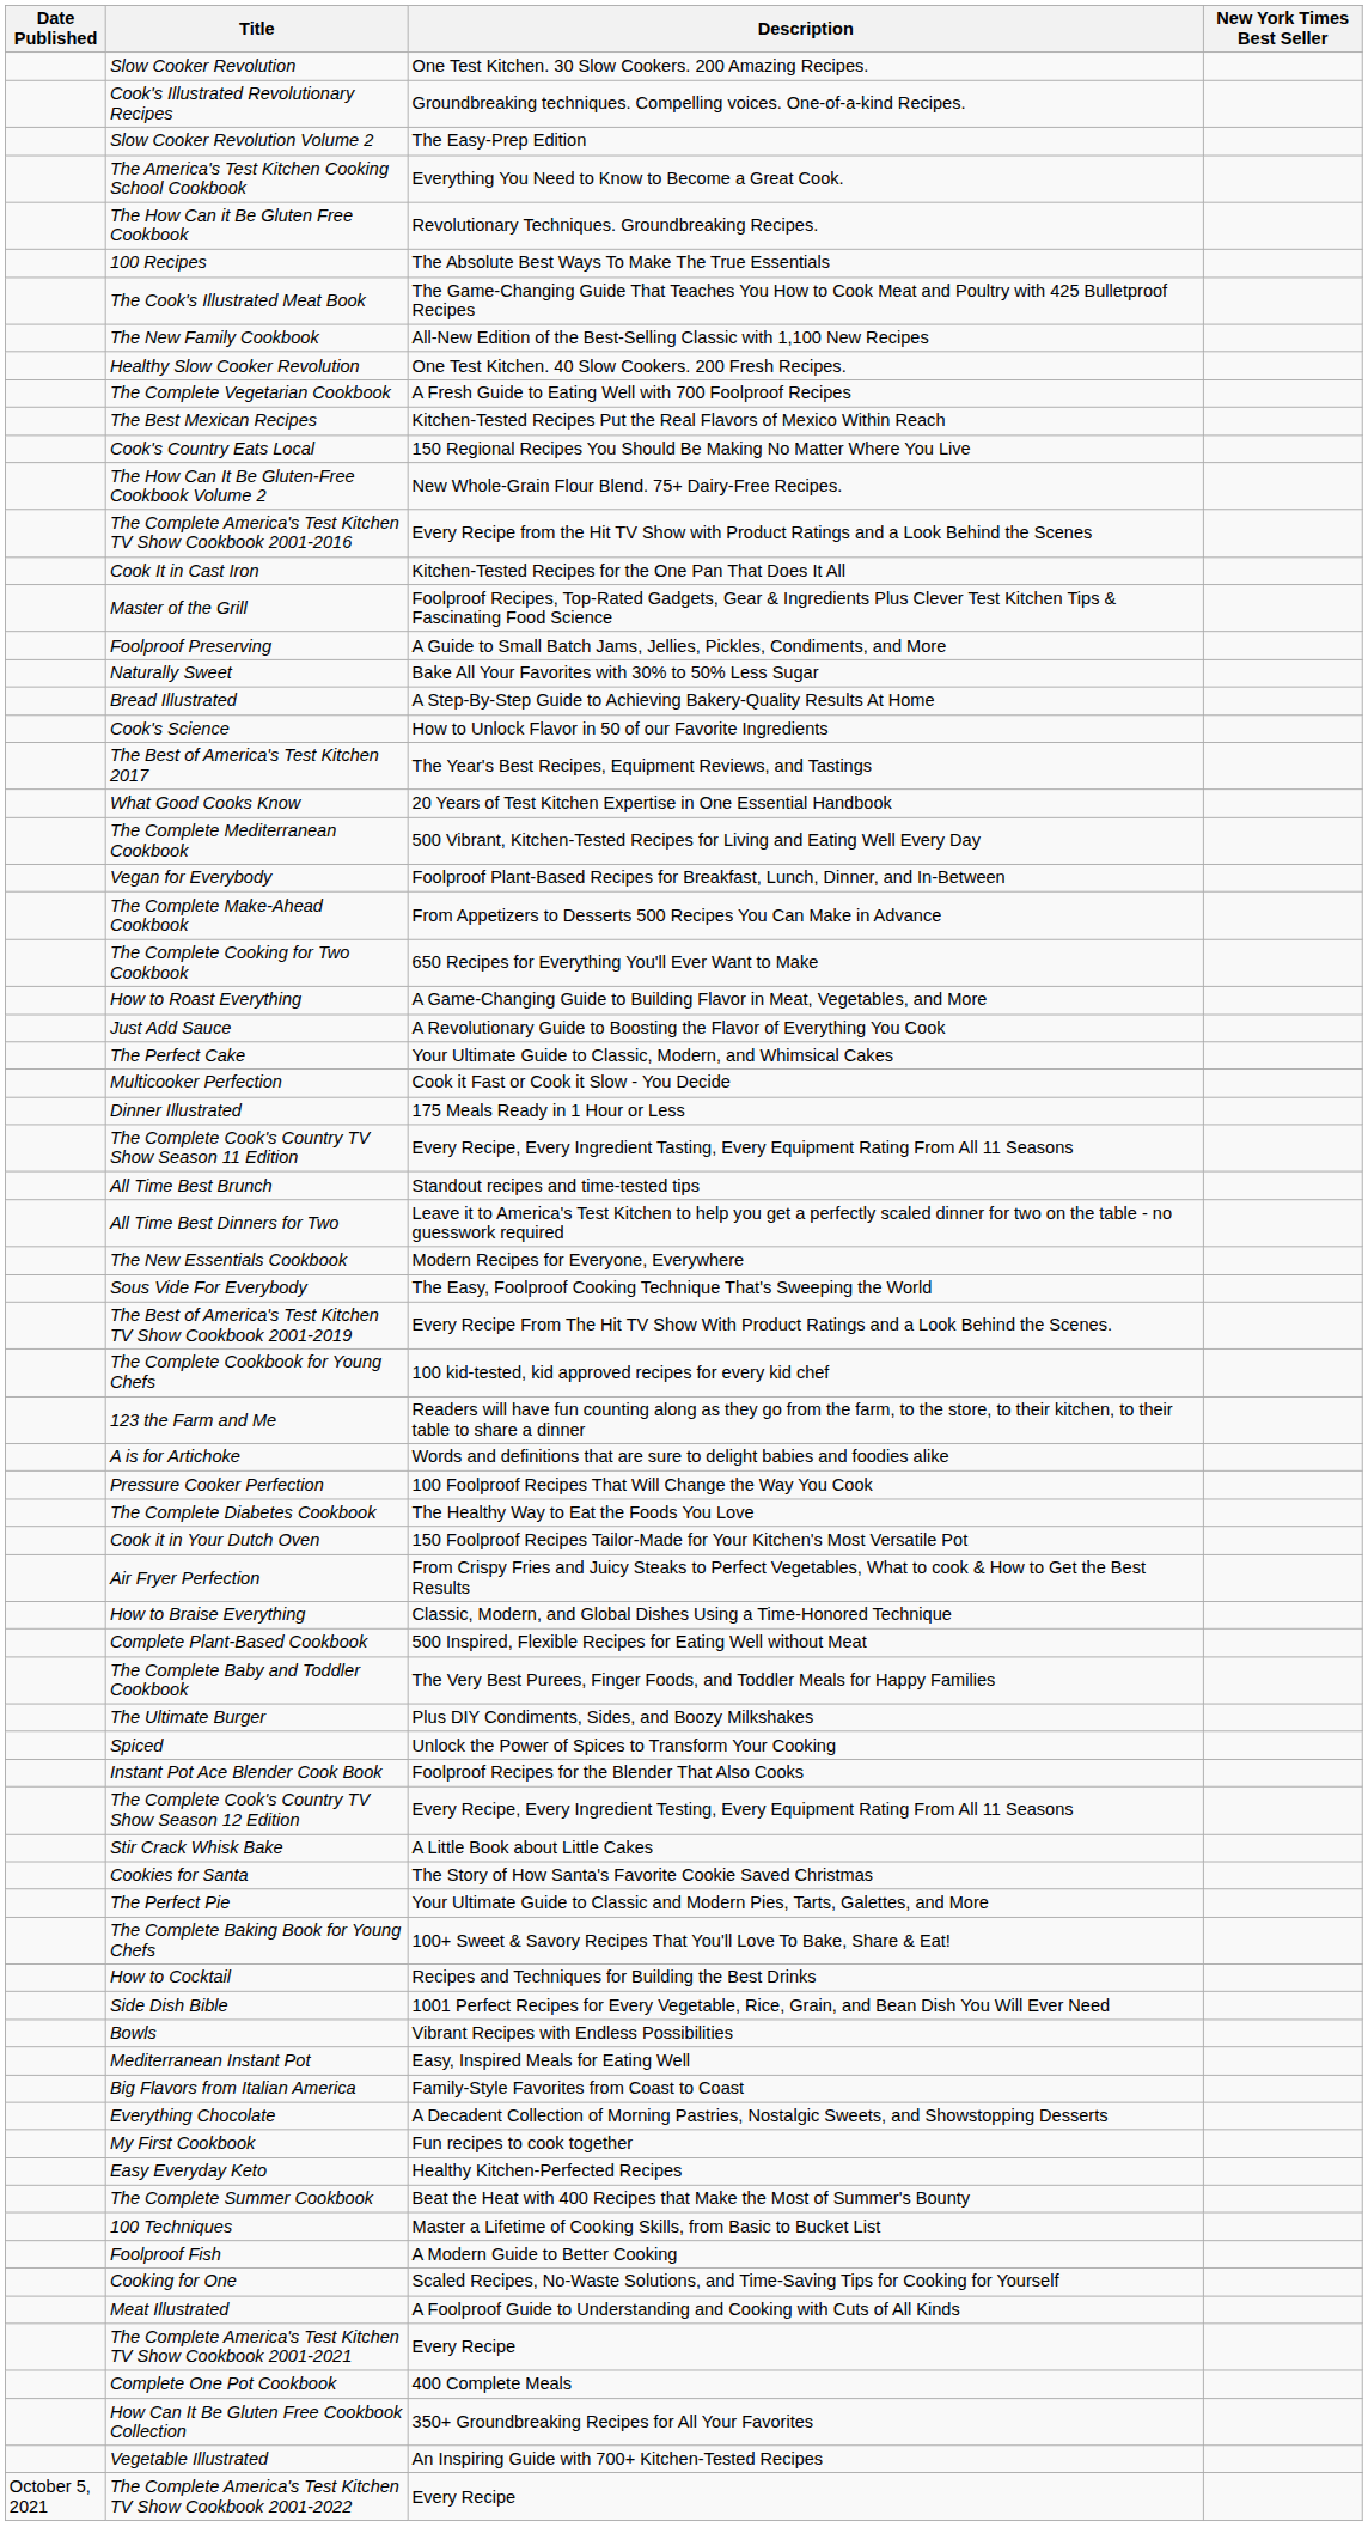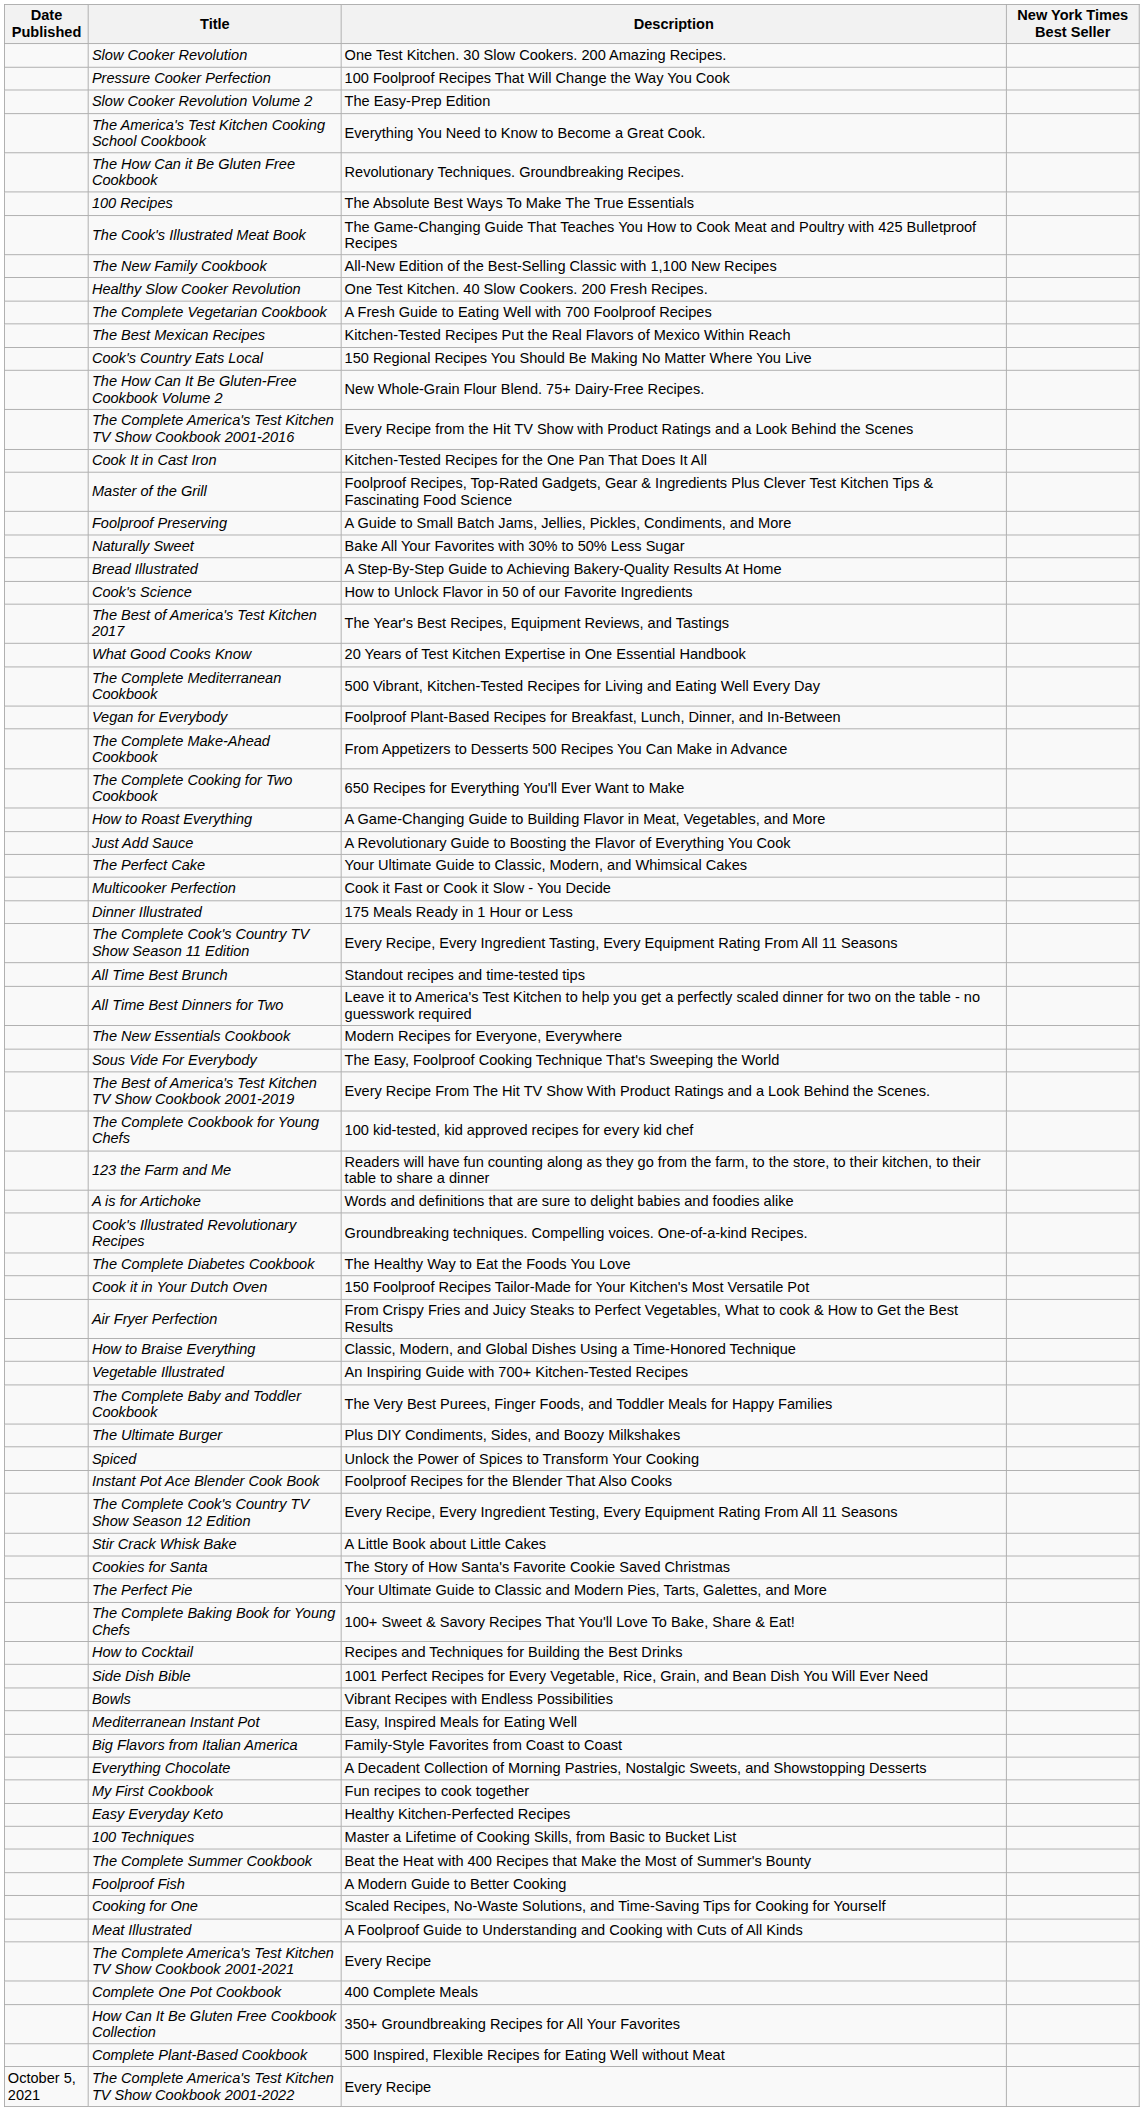rows swapped: Pressure Cooker Perfection <-> Cook's Illustrated Revolutionary Recipes
rows swapped: Vegetable Illustrated <-> Complete Plant-Based Cookbook
rows swapped: 100 Techniques <-> The Complete Summer Cookbook
